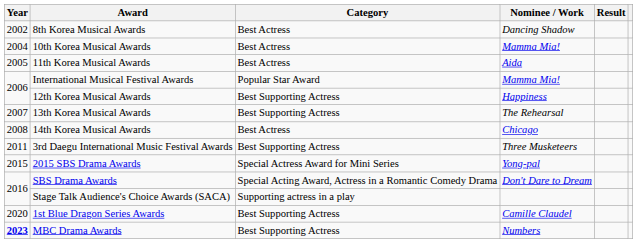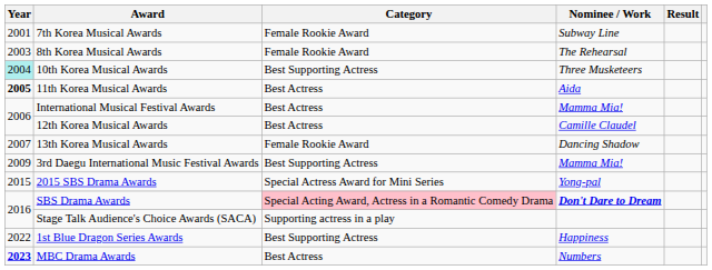+ row: 2001 | 7th Korea Musical Awards | Female Rookie Award | Subway Line
8th Korea Musical Awards | Year: 2002 -> 2003
8th Korea Musical Awards | Category: Best Actress -> Female Rookie Award
8th Korea Musical Awards | Nominee / Work: Dancing Shadow -> The Rehearsal
10th Korea Musical Awards | Year: no background -> paleturquoise background
10th Korea Musical Awards | Category: Best Actress -> Best Supporting Actress
10th Korea Musical Awards | Nominee / Work: Mamma Mia! -> Three Musketeers
11th Korea Musical Awards | Year: normal -> bold
International Musical Festival Awards | Category: Popular Star Award -> Best Actress
12th Korea Musical Awards | Category: Best Supporting Actress -> Best Actress
12th Korea Musical Awards | Nominee / Work: Happiness -> Camille Claudel
13th Korea Musical Awards | Category: Best Supporting Actress -> Female Rookie Award
13th Korea Musical Awards | Nominee / Work: The Rehearsal -> Dancing Shadow
- row: 2008 | 14th Korea Musical Awards | Best Actress | Chicago
3rd Daegu International Music Festival Awards | Year: 2011 -> 2009
3rd Daegu International Music Festival Awards | Nominee / Work: Three Musketeers -> Mamma Mia!
SBS Drama Awards | Category: no background -> pink background
SBS Drama Awards | Nominee / Work: normal -> bold
1st Blue Dragon Series Awards | Year: 2020 -> 2022
1st Blue Dragon Series Awards | Nominee / Work: Camille Claudel -> Happiness
MBC Drama Awards | Category: Best Supporting Actress -> Best Actress
